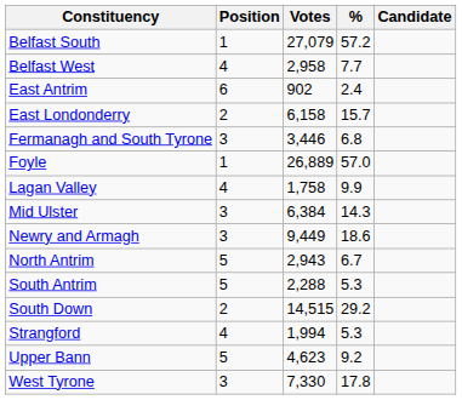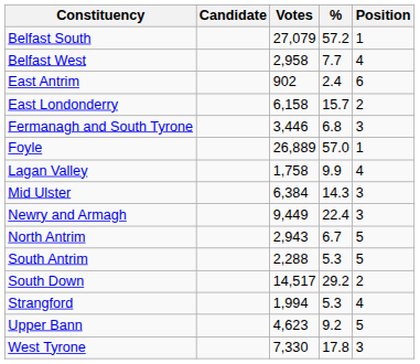columns swapped: Candidate <-> Position
Newry and Armagh | %: 18.6 -> 22.4
South Down | Votes: 14,515 -> 14,517
